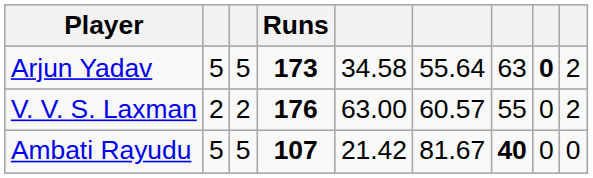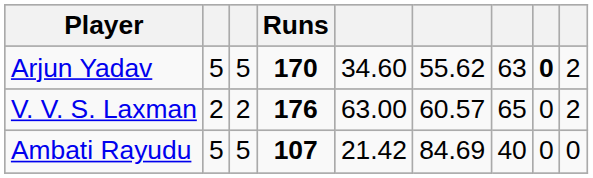Arjun Yadav | Runs: 173 -> 170
Arjun Yadav | column 5: 34.58 -> 34.60
Arjun Yadav | column 6: 55.64 -> 55.62
V. V. S. Laxman | column 7: 55 -> 65
Ambati Rayudu | column 6: 81.67 -> 84.69
Ambati Rayudu | column 7: bold -> normal
